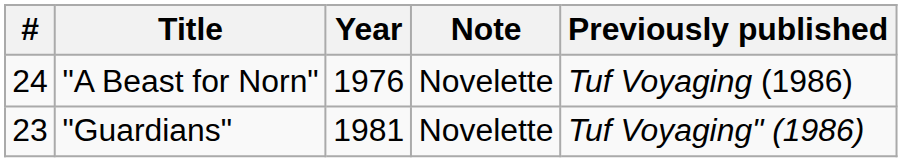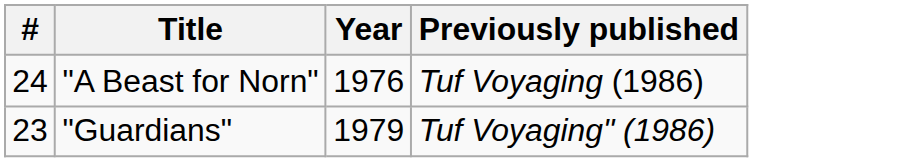- column: Note | Novelette | Novelette
"Guardians" | Year: 1981 -> 1979
